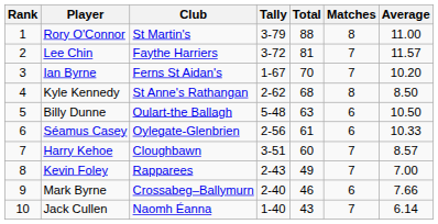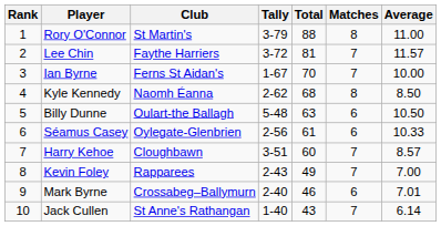Ian Byrne | Average: 10.20 -> 10.00
Kyle Kennedy | Club: St Anne's Rathangan -> Naomh Éanna
Mark Byrne | Average: 7.66 -> 7.01
Jack Cullen | Club: Naomh Éanna -> St Anne's Rathangan
